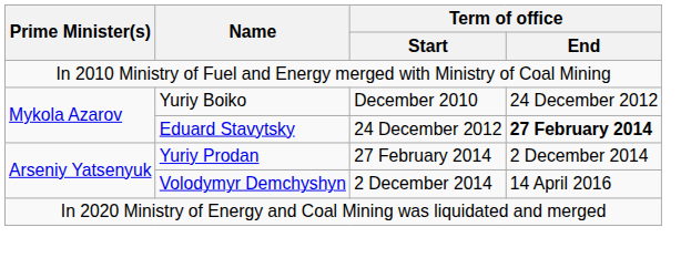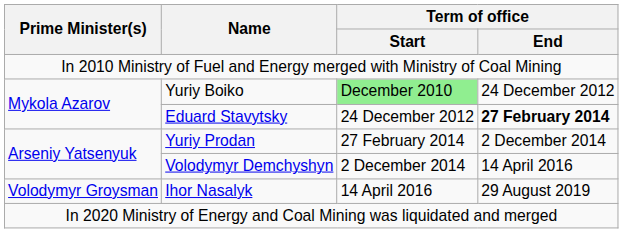Yuriy Boiko | Term of office / Start: no background -> lightgreen background
+ row: Volodymyr Groysman | Ihor Nasalyk | 14 April 2016 | 29 August 2019
